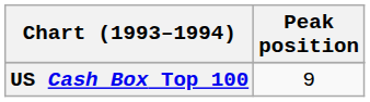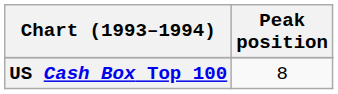US Cash Box Top 100 | Peak position: 9 -> 8
